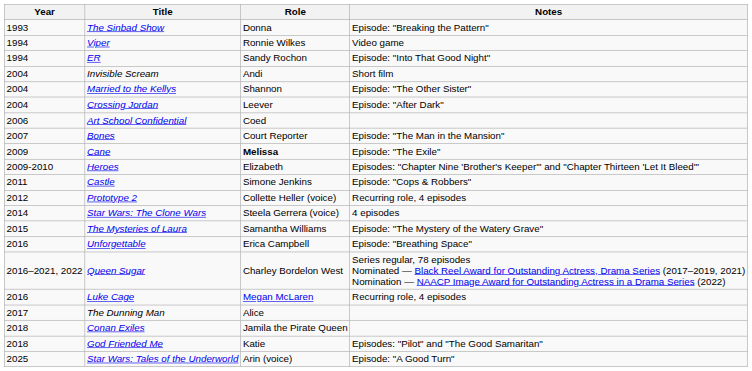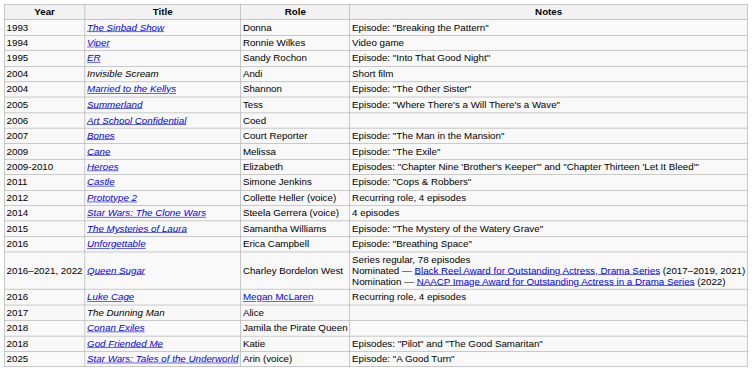ER | Year: 1994 -> 1995
- row: 2004 | Crossing Jordan | Leever | Episode: "After Dark"
+ row: 2005 | Summerland | Tess | Episode: "Where There's a Will There's a Wave"
Cane | Role: bold -> normal
